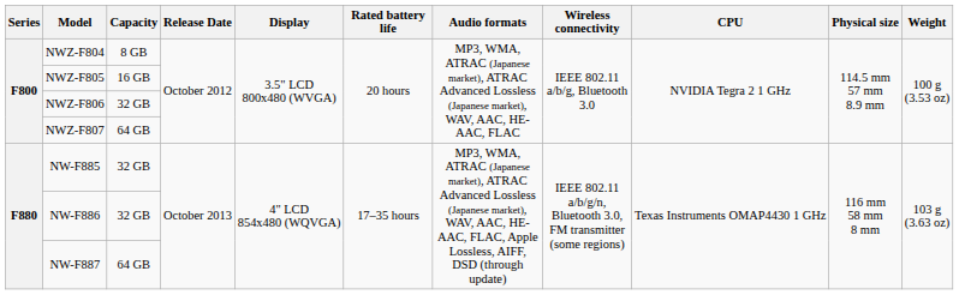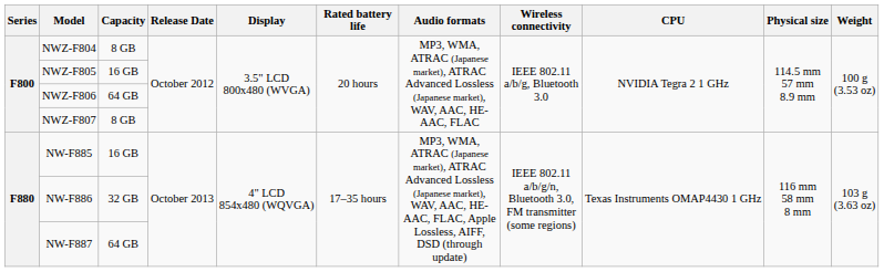NWZ-F806 | Capacity: 32 GB -> 64 GB
NWZ-F807 | Capacity: 64 GB -> 8 GB
NW-F885 | Capacity: 32 GB -> 16 GB
